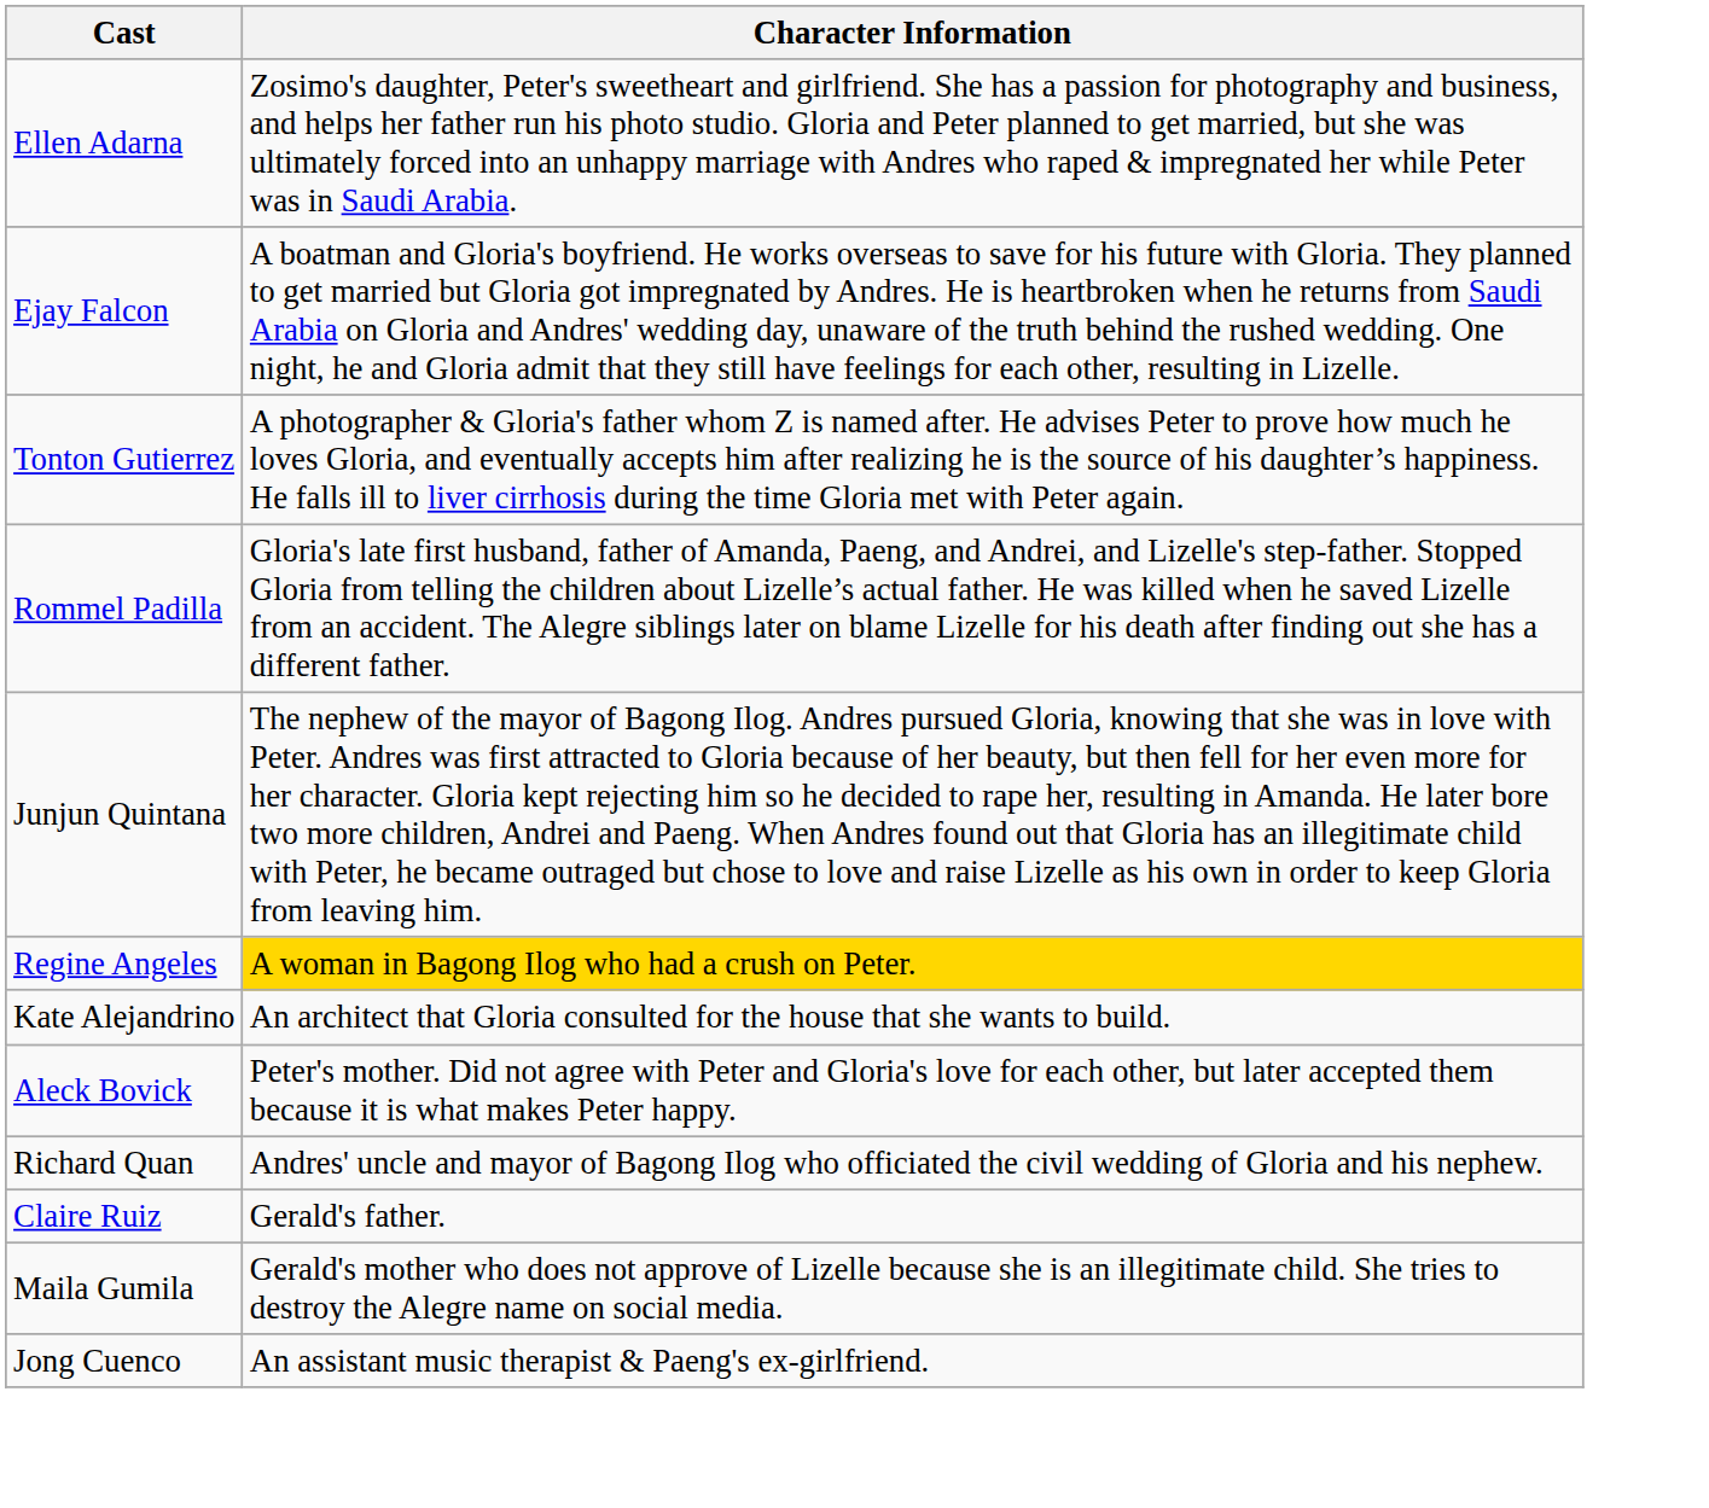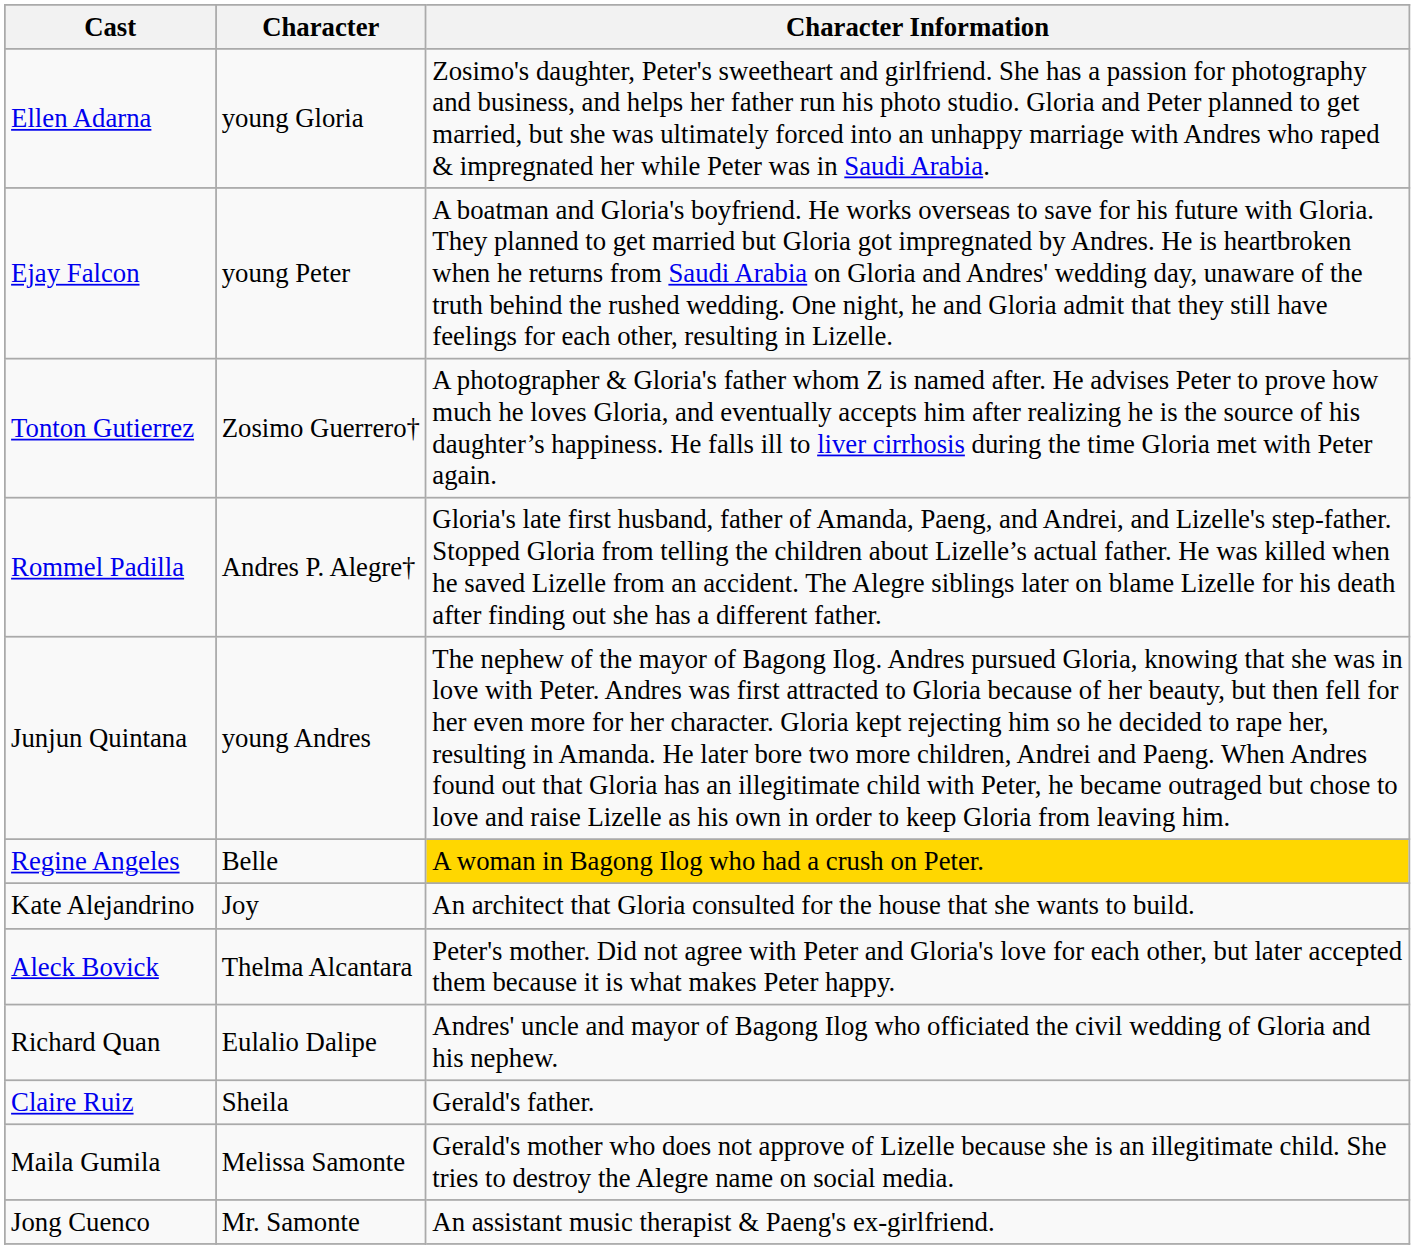+ column: Character | young Gloria | young Peter | Zosimo Guerrero† | Andres P. Alegre† | young Andres | Belle | Joy | Thelma Alcantara | Eulalio Dalipe | Sheila | Melissa Samonte | Mr. Samonte
